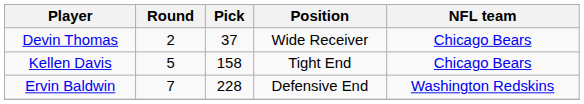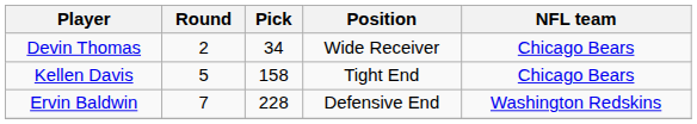Devin Thomas | Pick: 37 -> 34
